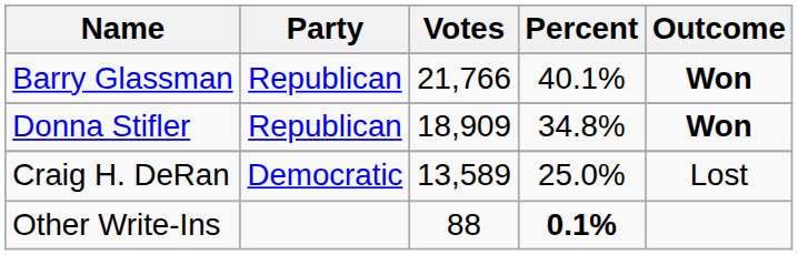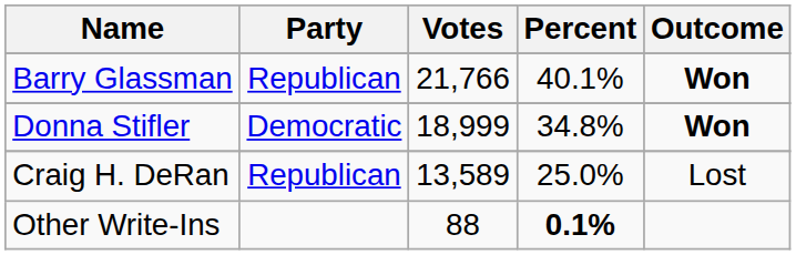Donna Stifler | Party: Republican -> Democratic
Donna Stifler | Votes: 18,909 -> 18,999
Craig H. DeRan | Party: Democratic -> Republican
